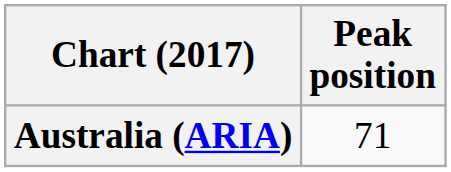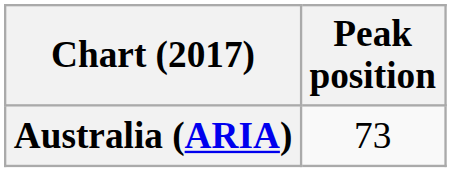Australia (ARIA) | Peak position: 71 -> 73
